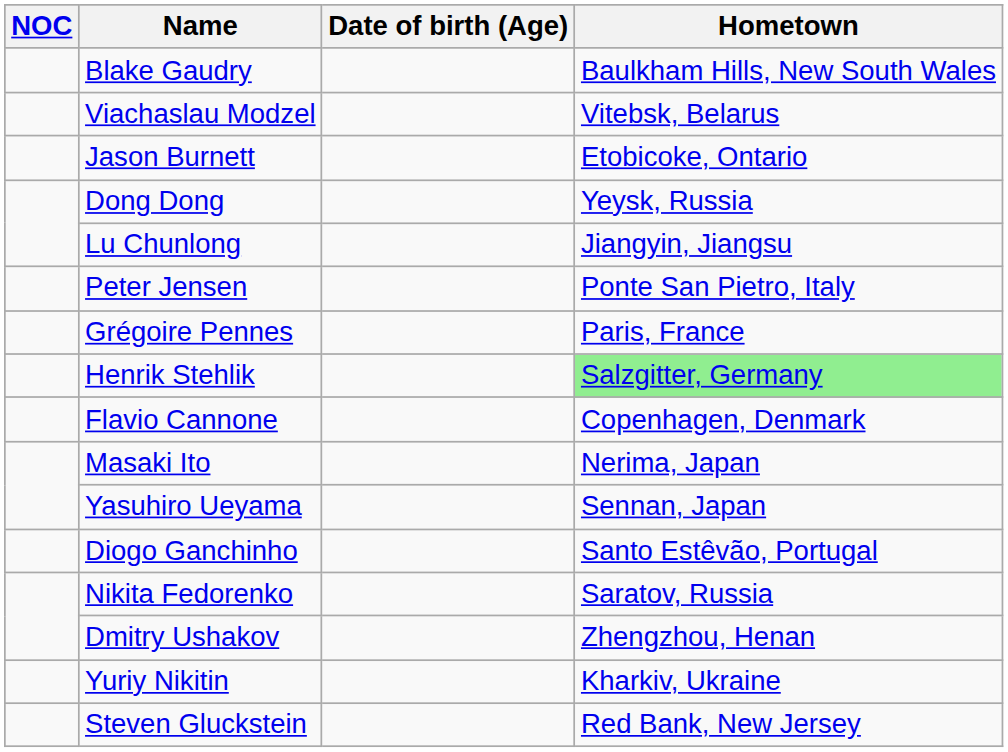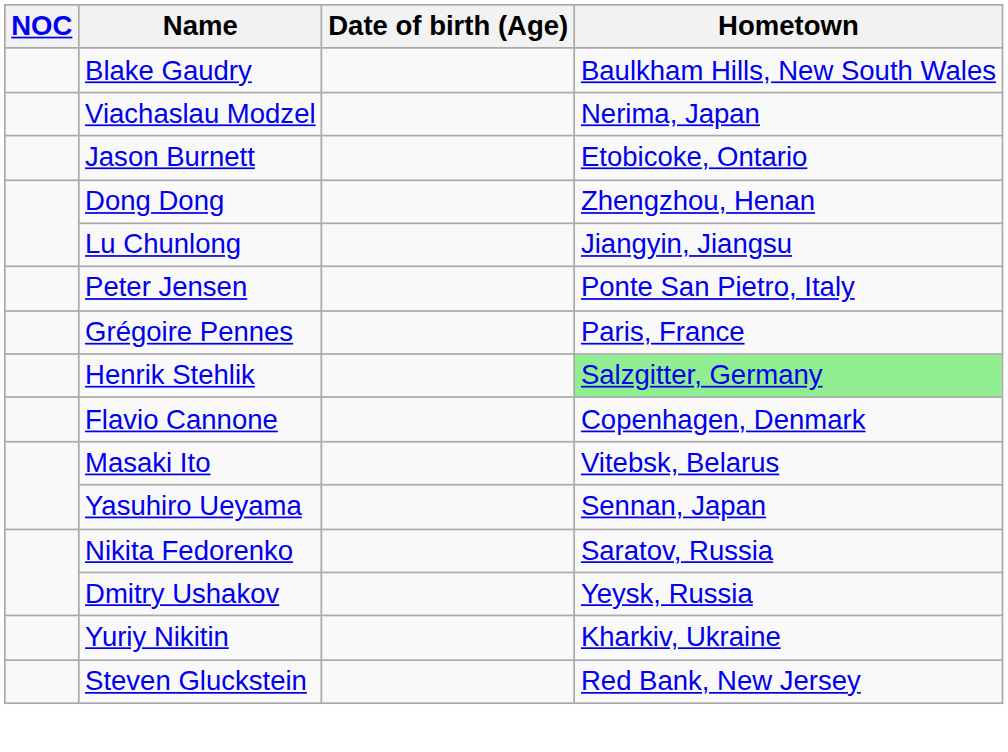Viachaslau Modzel | Hometown: Vitebsk, Belarus -> Nerima, Japan
Dong Dong | Hometown: Yeysk, Russia -> Zhengzhou, Henan
Masaki Ito | Hometown: Nerima, Japan -> Vitebsk, Belarus
- row: Diogo Ganchinho | Santo Estêvão, Portugal
Dmitry Ushakov | Hometown: Zhengzhou, Henan -> Yeysk, Russia
